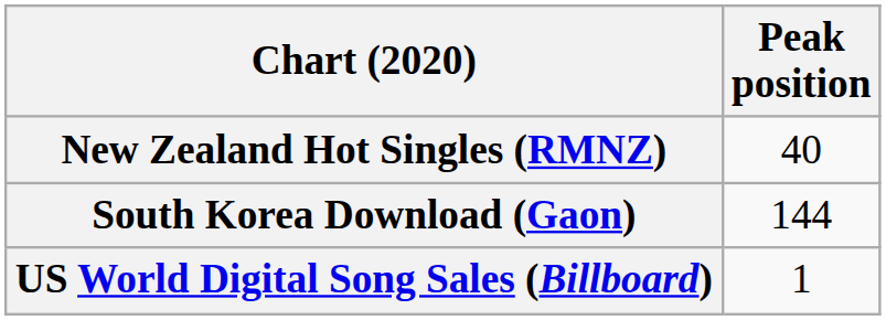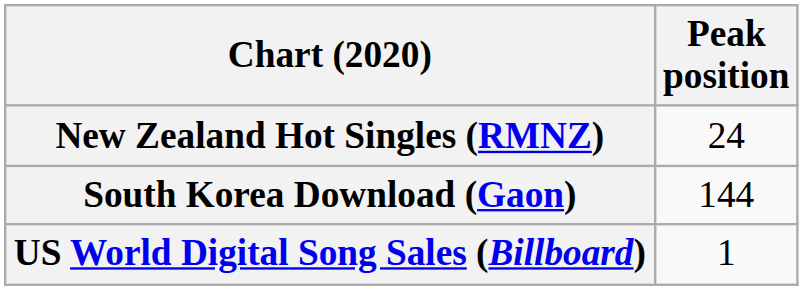New Zealand Hot Singles (RMNZ) | Peak position: 40 -> 24
